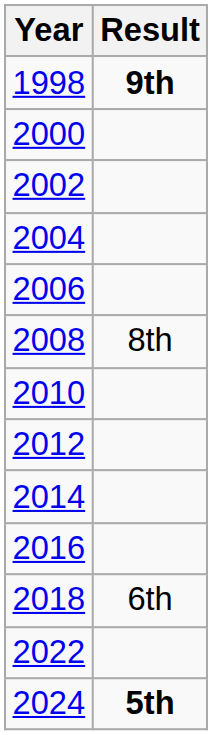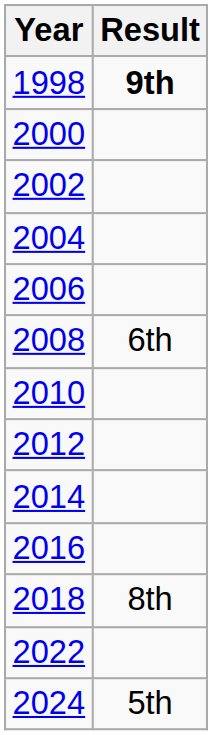2008 | Result: 8th -> 6th
2018 | Result: 6th -> 8th
2024 | Result: bold -> normal
